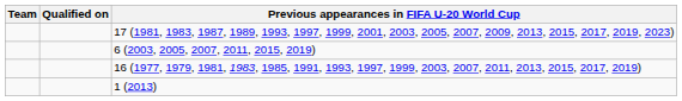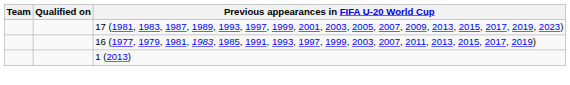- row: 6 (2003, 2005, 2007, 2011, 2015, 2019)
